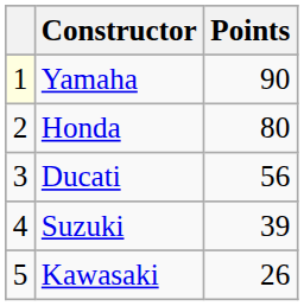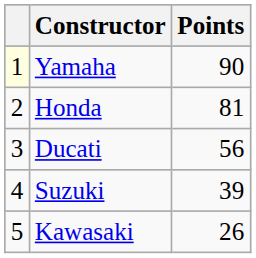Honda | Points: 80 -> 81
